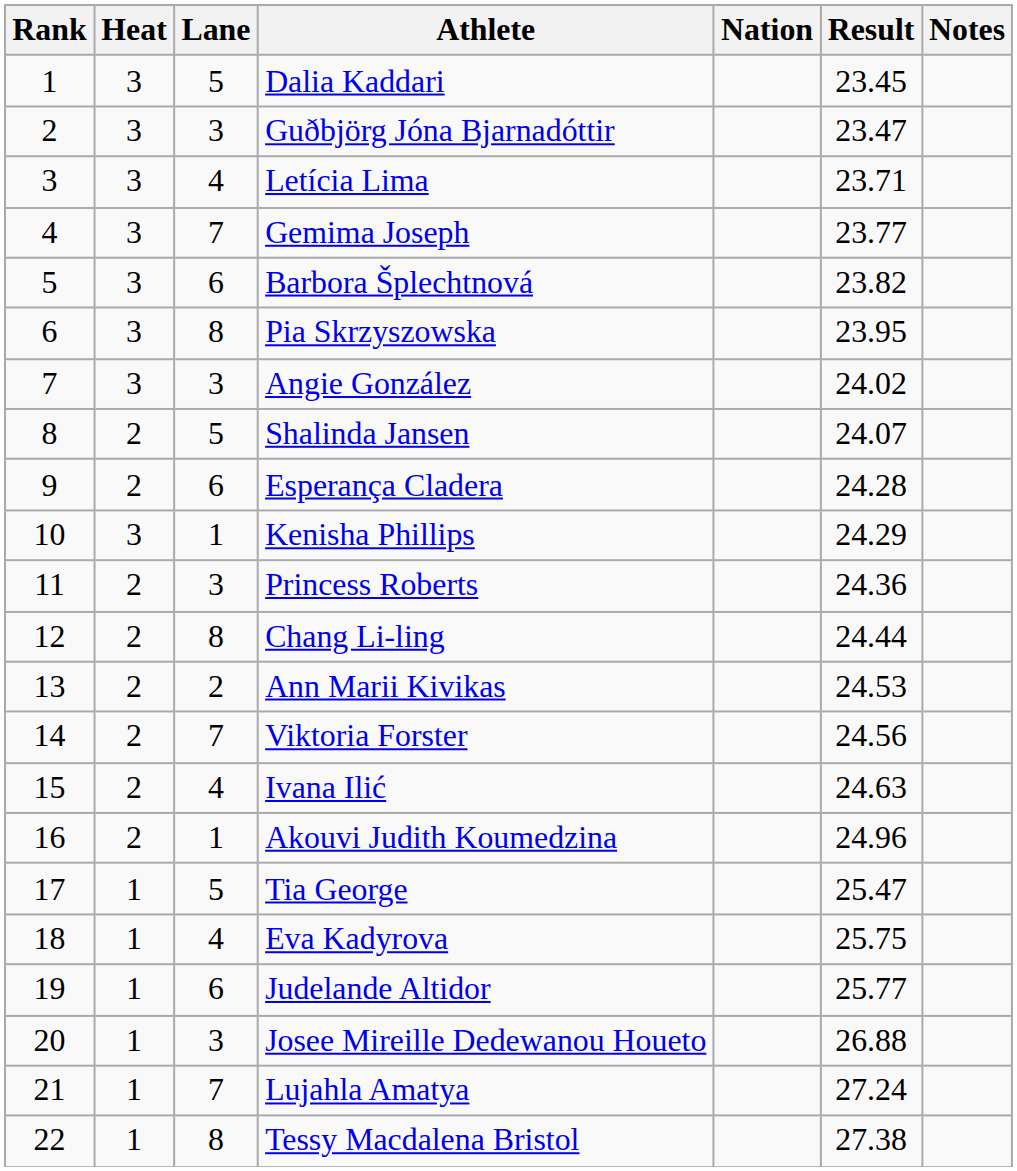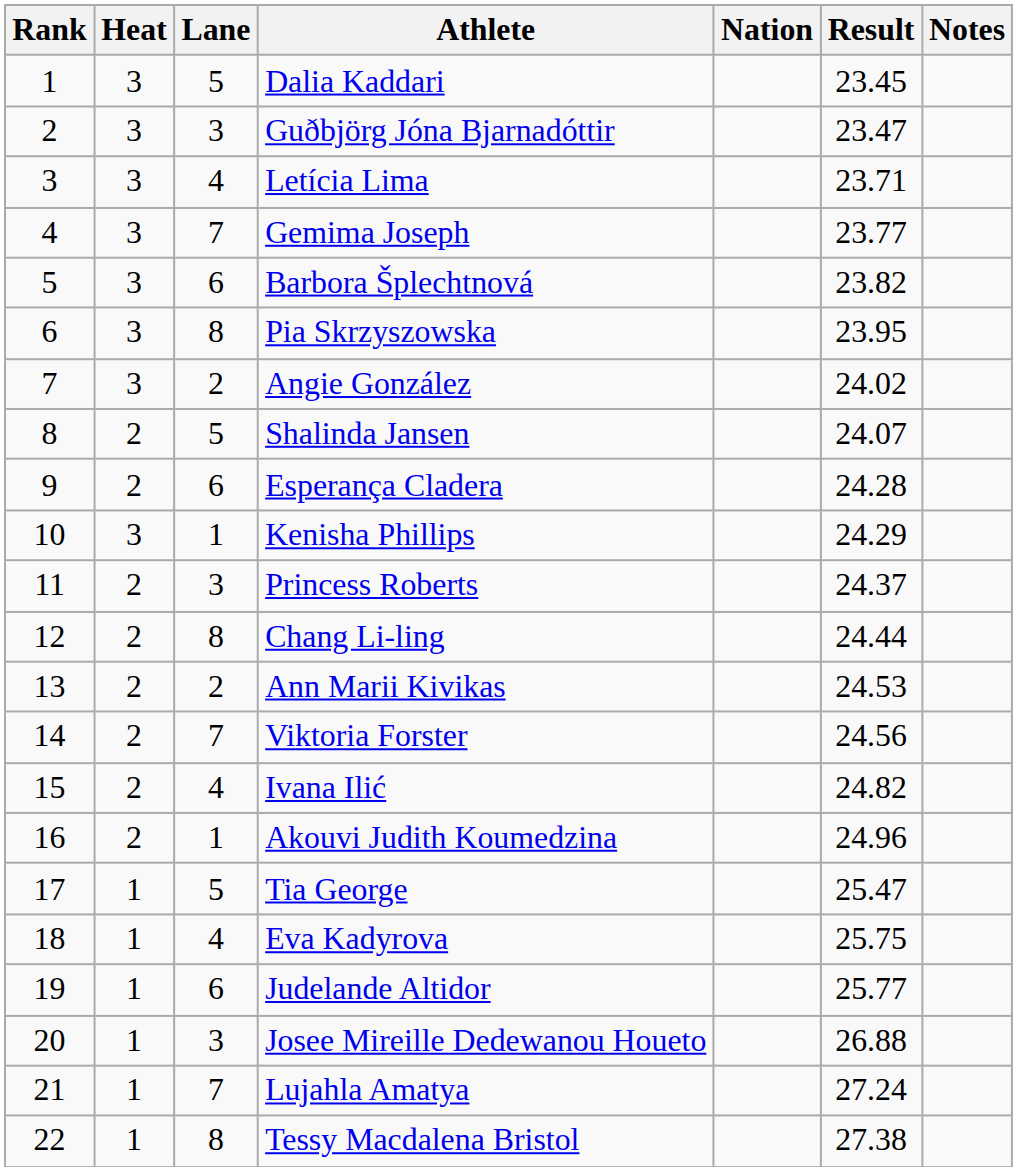Angie González | Lane: 3 -> 2
Princess Roberts | Result: 24.36 -> 24.37
Ivana Ilić | Result: 24.63 -> 24.82
